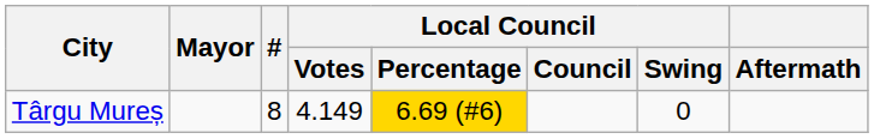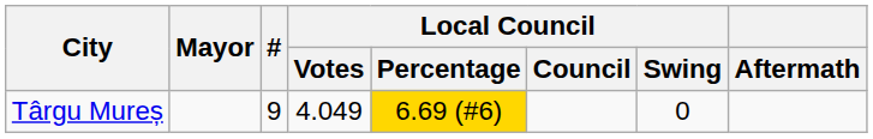Târgu Mureș | #: 8 -> 9
Târgu Mureș | Local Council / Votes: 4.149 -> 4.049
